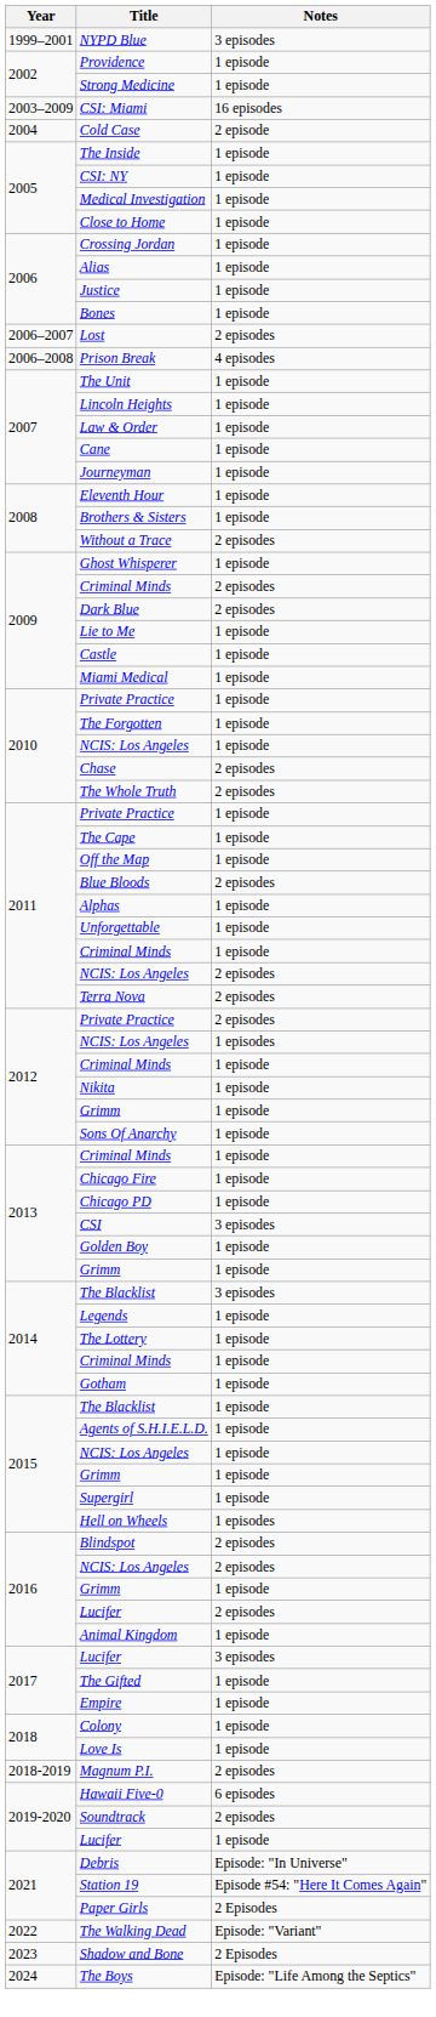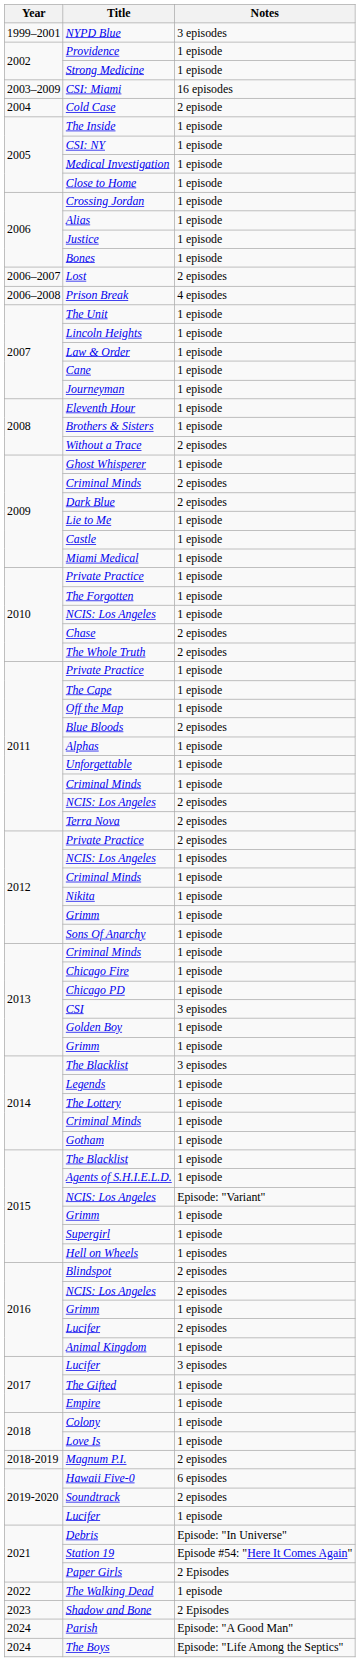2015 / NCIS: Los Angeles | Notes: 1 episode -> Episode: "Variant"
The Walking Dead | Notes: Episode: "Variant" -> 1 episode
+ row: 2024 | Parish | Episode: "A Good Man"
